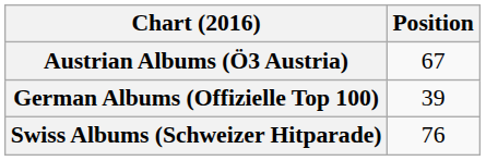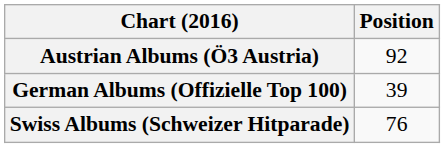Austrian Albums (Ö3 Austria) | Position: 67 -> 92
